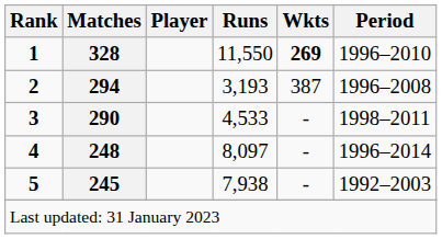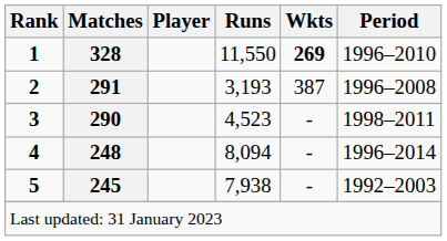2 | Matches: 294 -> 291
3 | Runs: 4,533 -> 4,523
4 | Runs: 8,097 -> 8,094
